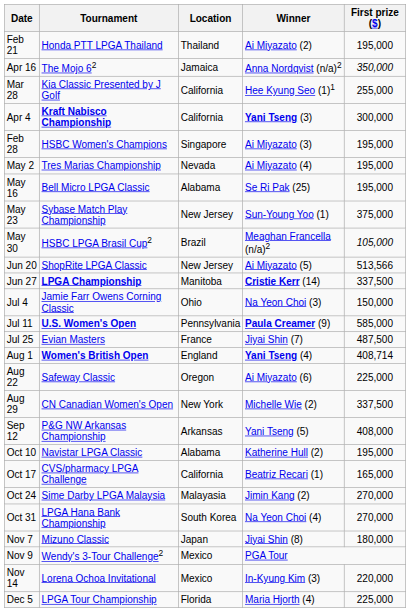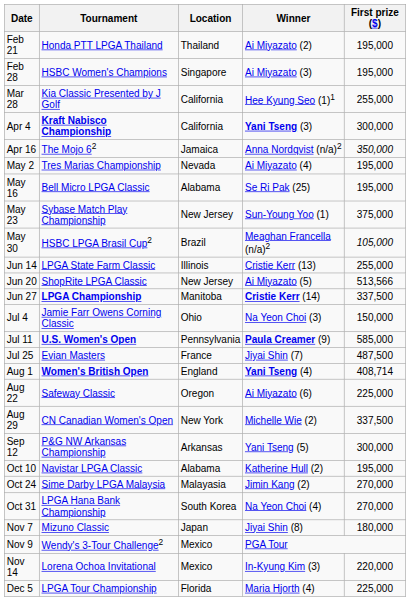rows swapped: Feb 28 <-> Apr 16
+ row: Jun 14 | LPGA State Farm Classic | Illinois | Cristie Kerr (13) | 255,000
Sep 12 | First prize ($): 408,000 -> 300,000
- row: Oct 17 | CVS/pharmacy LPGA Challenge | California | Beatriz Recari (1) | 165,000
